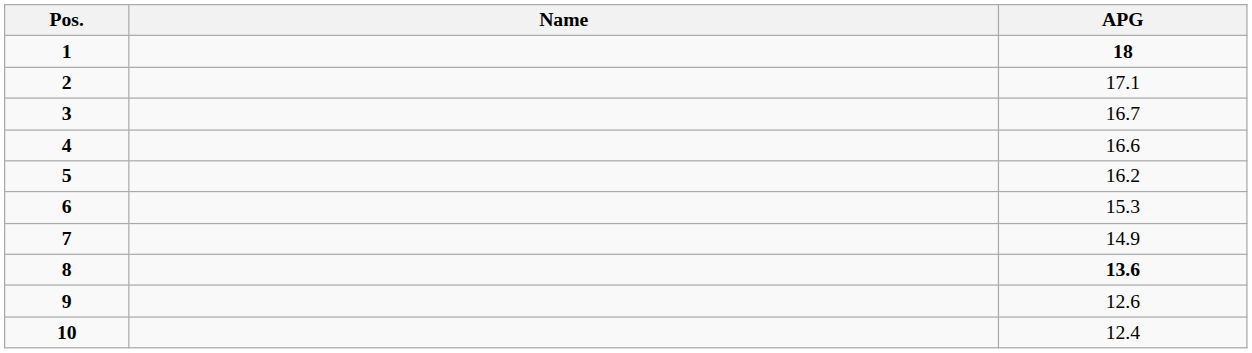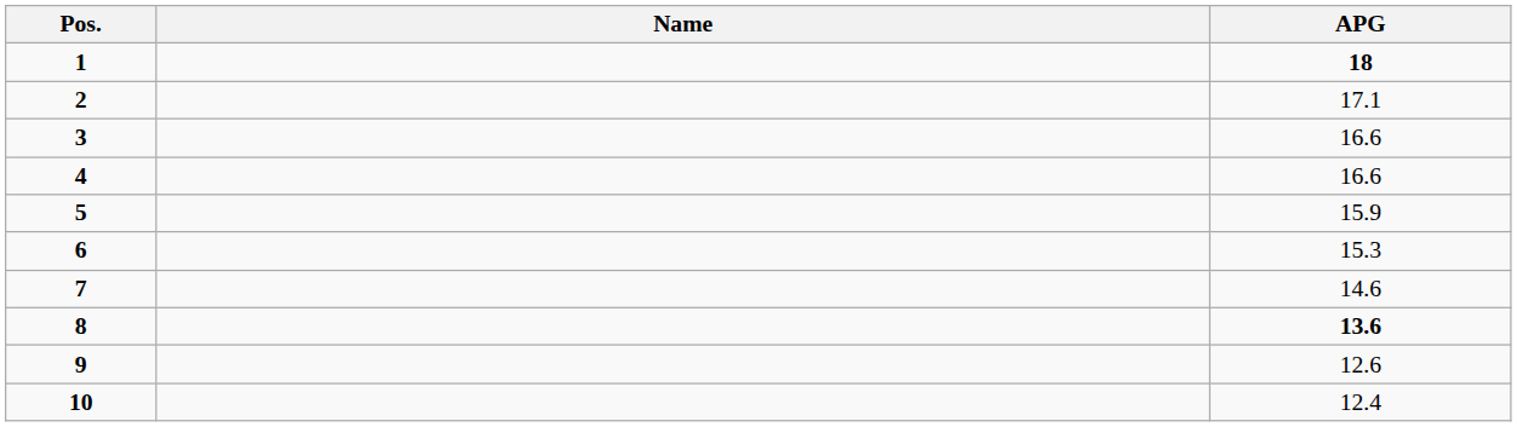3 | APG: 16.7 -> 16.6
5 | APG: 16.2 -> 15.9
7 | APG: 14.9 -> 14.6
